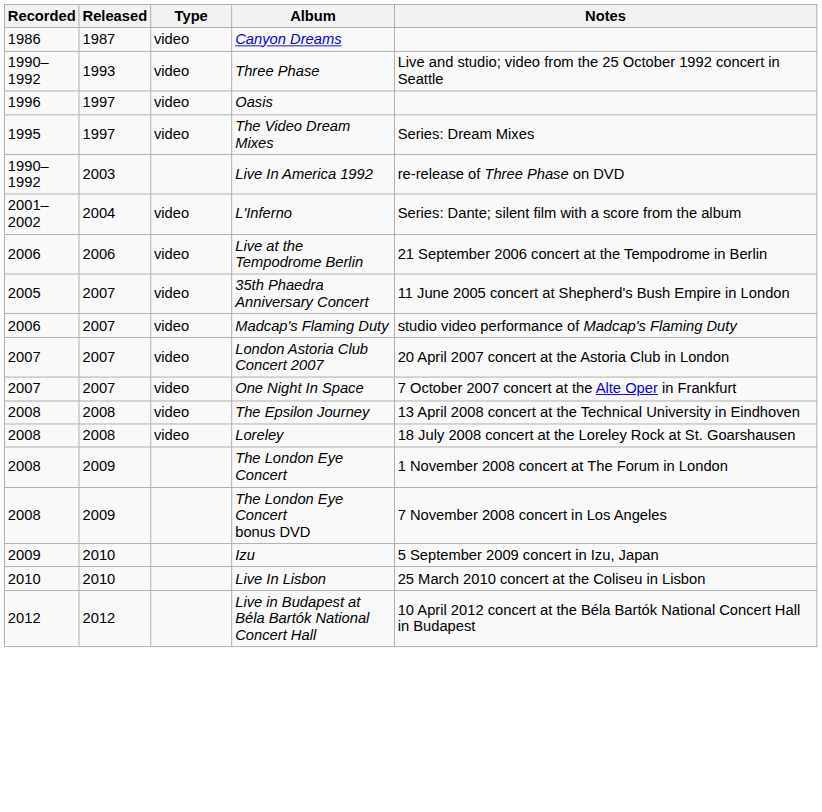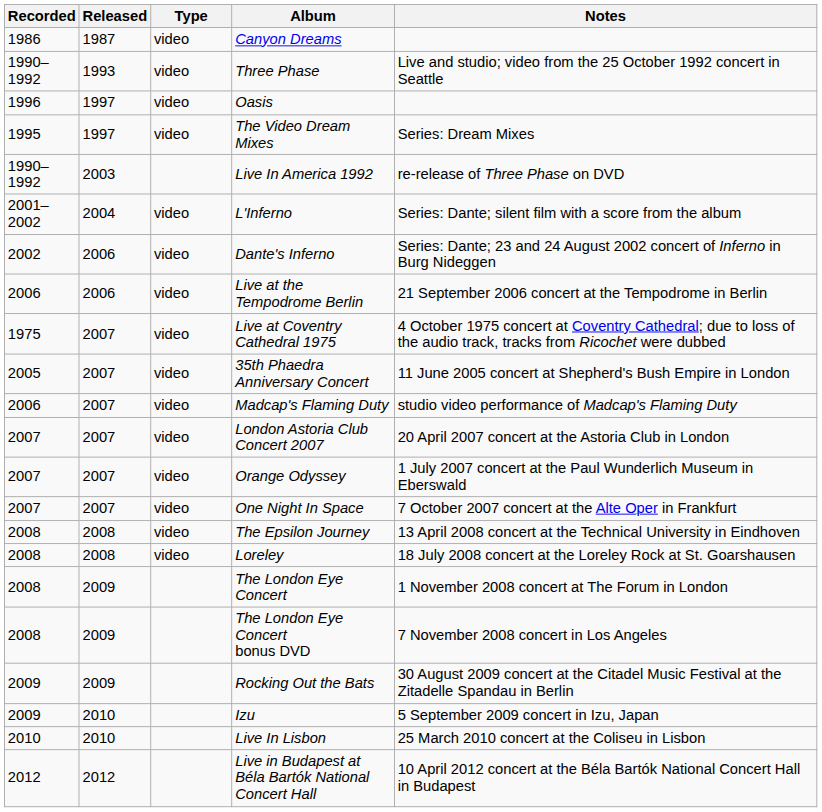+ row: 2002 | 2006 | video | Dante's Inferno | Series: Dante; 23 and 24 August 2002 concert of Inferno in Burg Nideggen
+ row: 1975 | 2007 | video | Live at Coventry Cathedral 1975 | 4 October 1975 concert at Coventry Cathedral; due to loss of the audio track, tracks from Ricochet were dubbed
+ row: 2007 | 2007 | video | Orange Odyssey | 1 July 2007 concert at the Paul Wunderlich Museum in Eberswald
+ row: 2009 | 2009 | Rocking Out the Bats | 30 August 2009 concert at the Citadel Music Festival at the Zitadelle Spandau in Berlin
